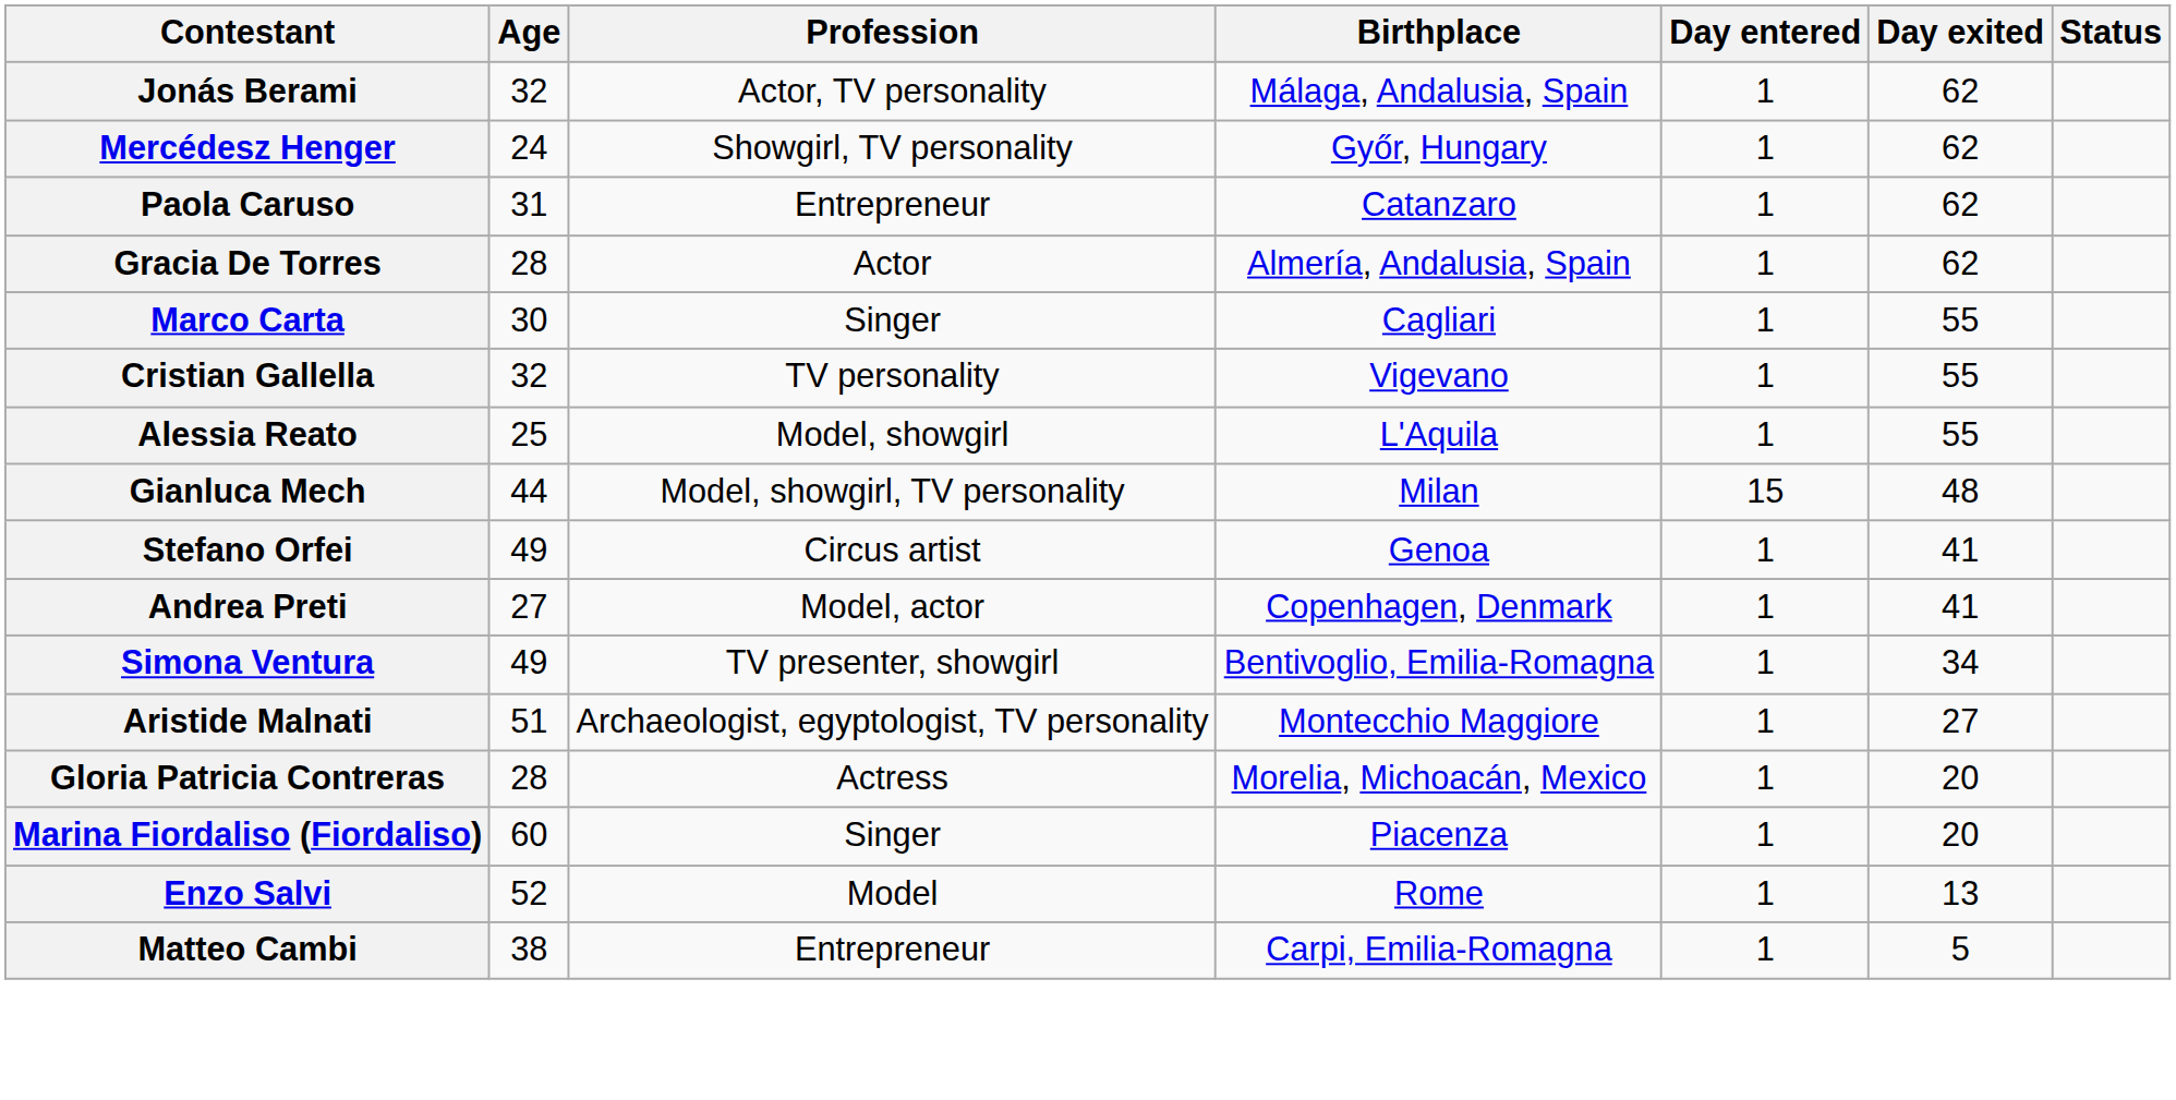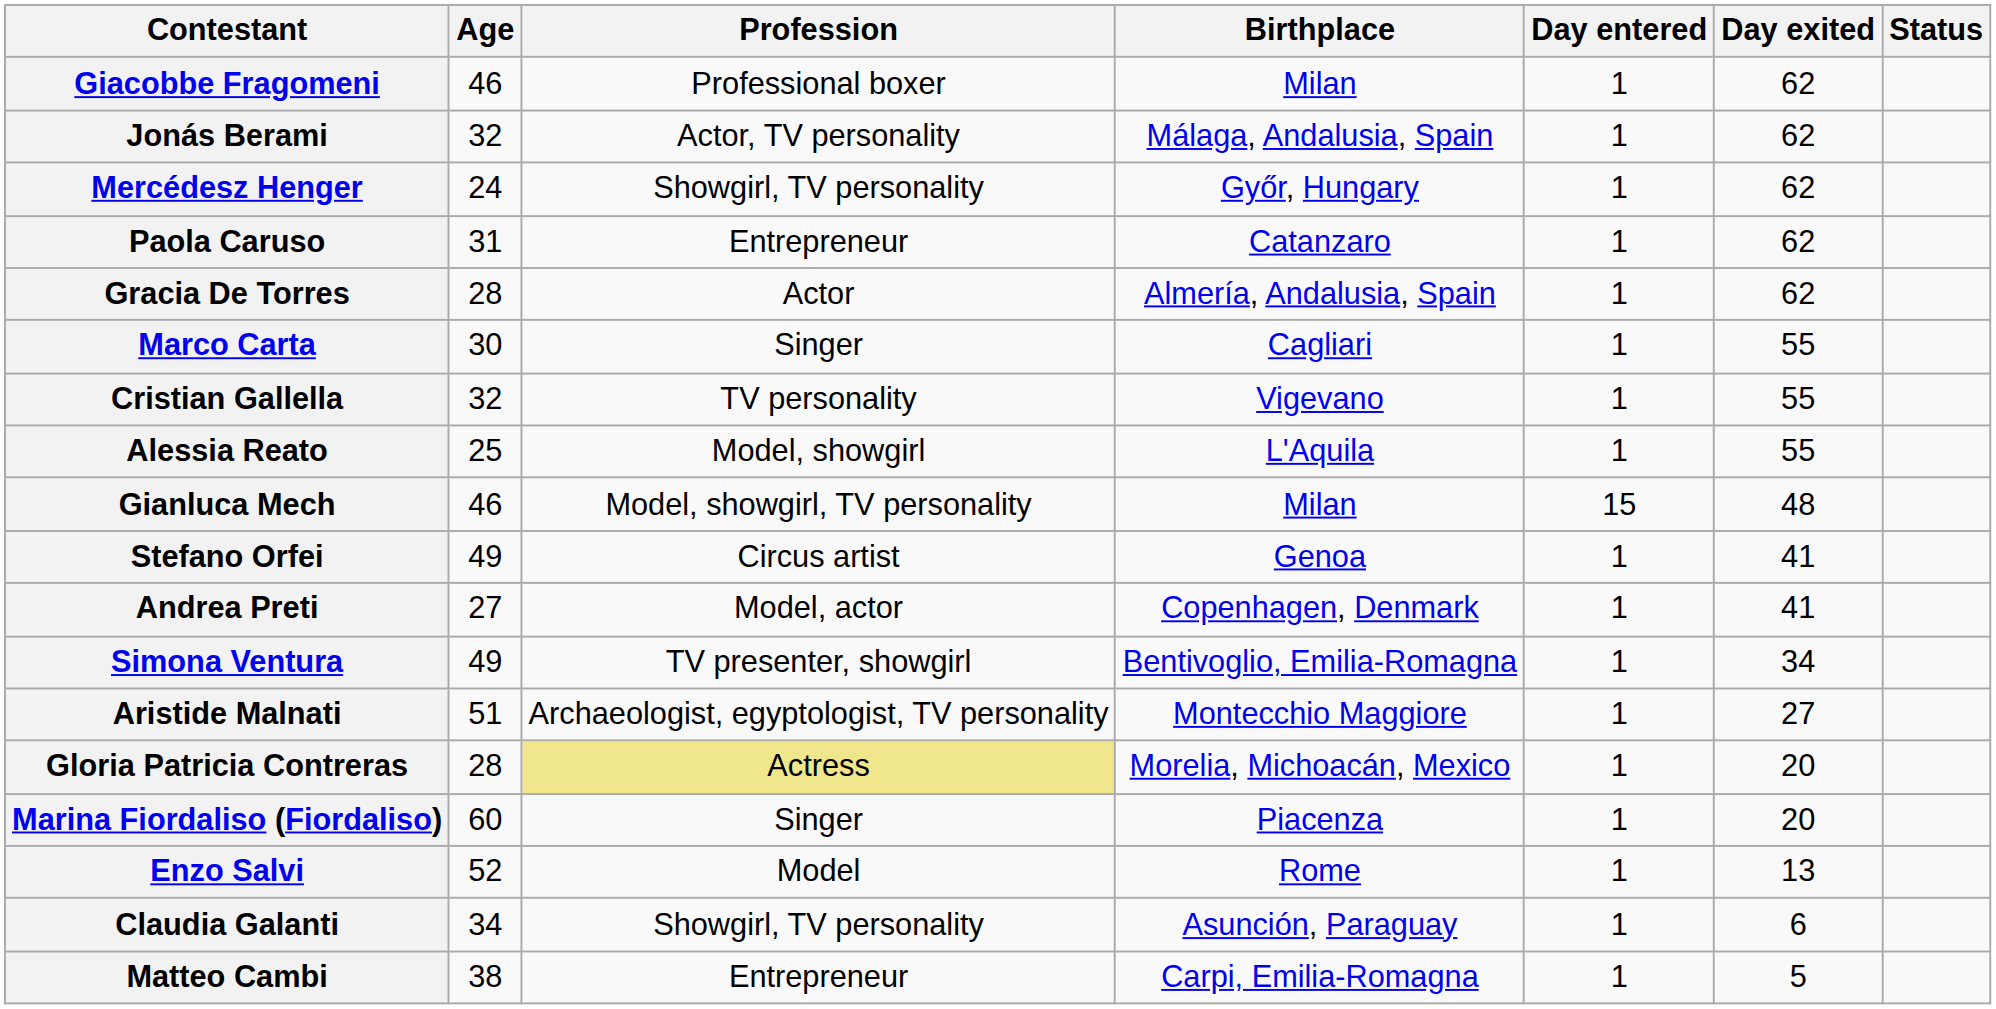+ row: Giacobbe Fragomeni | 46 | Professional boxer | Milan | 1 | 62
Gianluca Mech | Age: 44 -> 46
Gloria Patricia Contreras | Profession: no background -> khaki background
+ row: Claudia Galanti | 34 | Showgirl, TV personality | Asunción, Paraguay | 1 | 6
